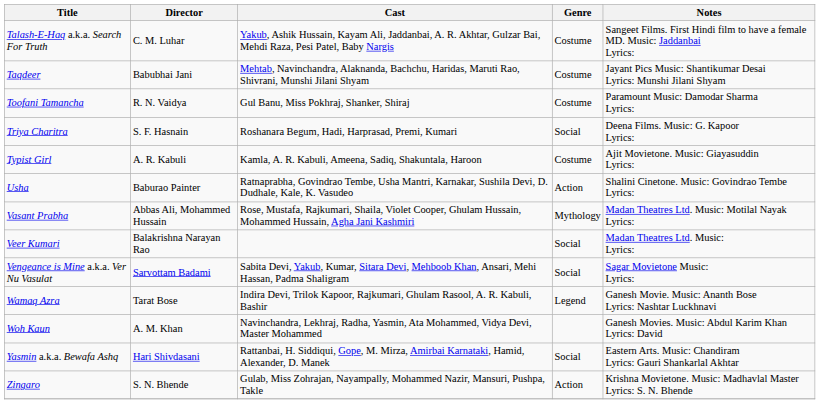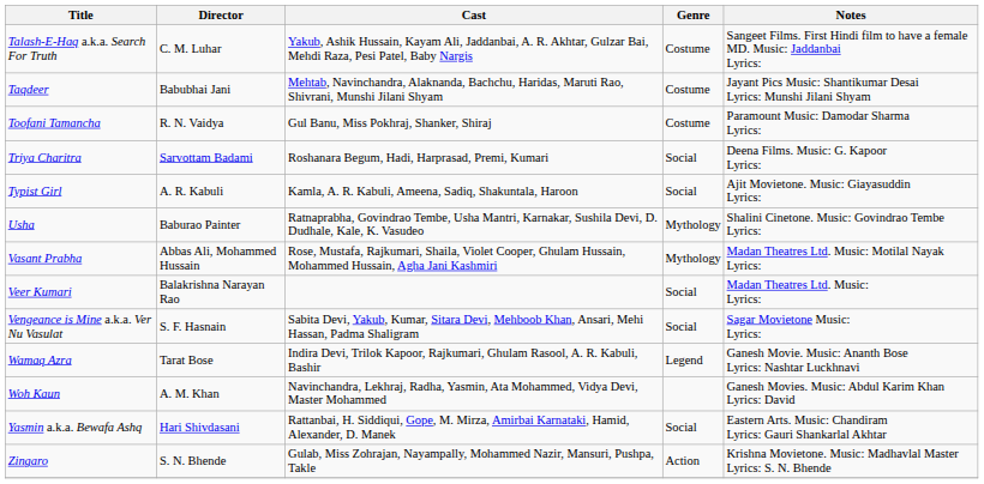Triya Charitra | Director: S. F. Hasnain -> Sarvottam Badami
Typist Girl | Genre: Costume -> Social
Usha | Genre: Action -> Mythology
Vengeance is Mine a.k.a. Ver Nu Vasulat | Director: Sarvottam Badami -> S. F. Hasnain
